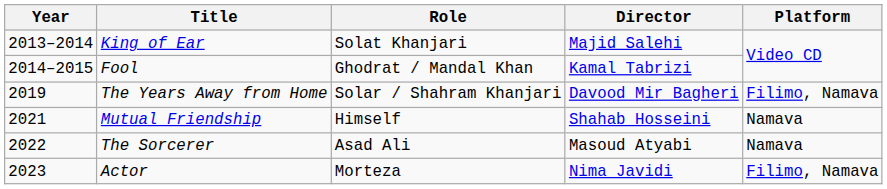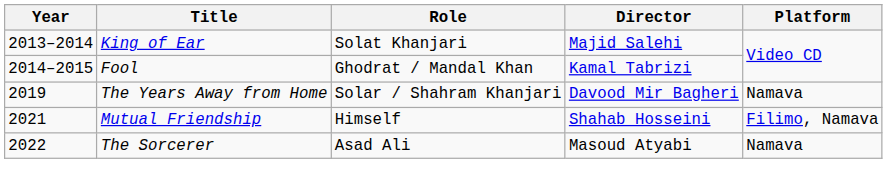The Years Away from Home | Platform: Filimo, Namava -> Namava
Mutual Friendship | Platform: Namava -> Filimo, Namava
- row: 2023 | Actor | Morteza | Nima Javidi | Filimo, Namava
